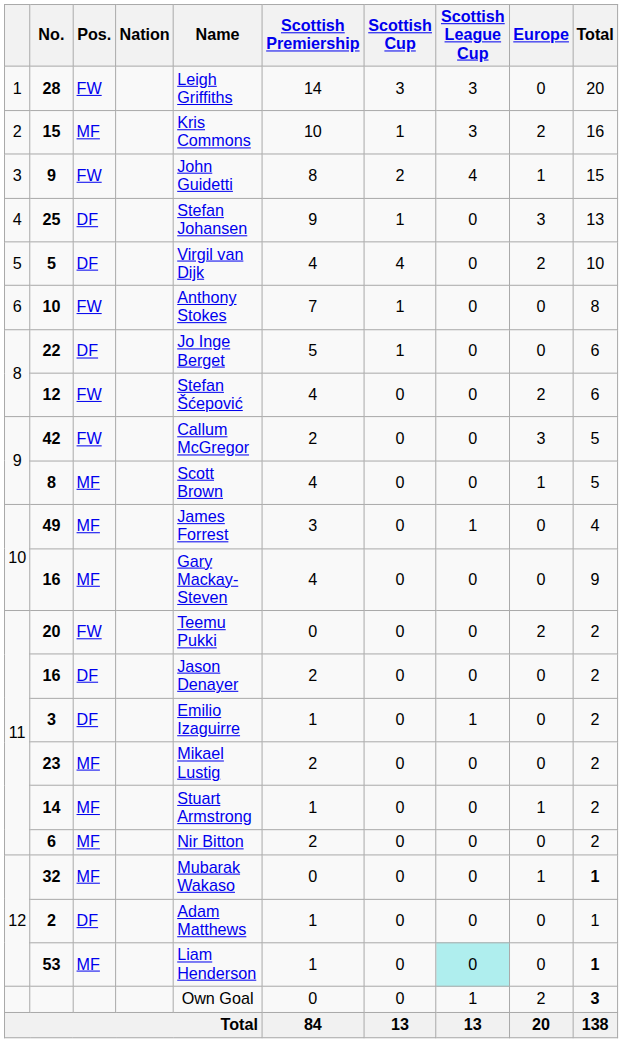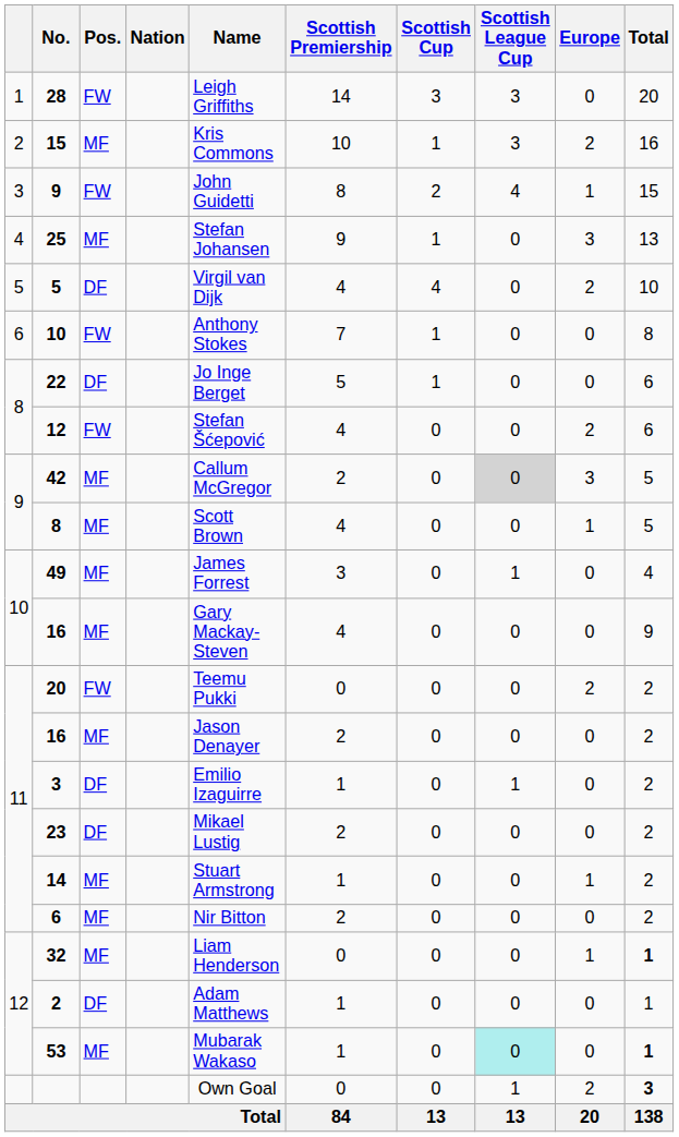25 | Pos.: DF -> MF
42 | Pos.: FW -> MF
42 | Scottish League Cup: no background -> lightgrey background
11 / 16 | Pos.: DF -> MF
23 | Pos.: MF -> DF
32 | Name: Mubarak Wakaso -> Liam Henderson
53 | Name: Liam Henderson -> Mubarak Wakaso
